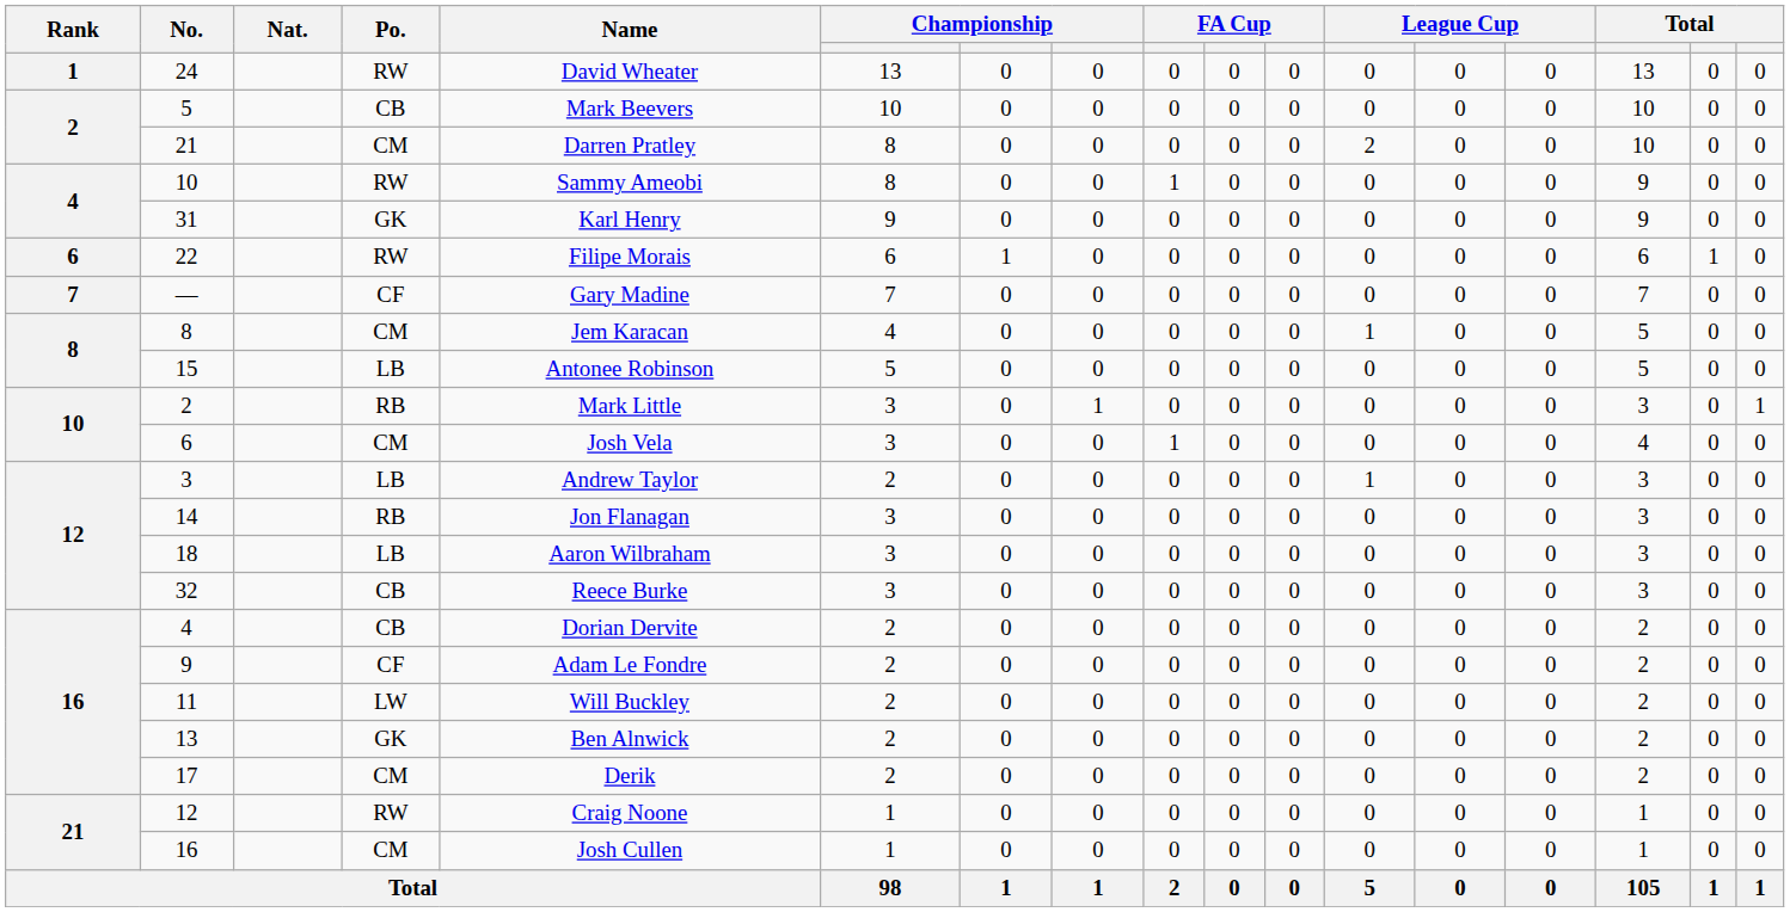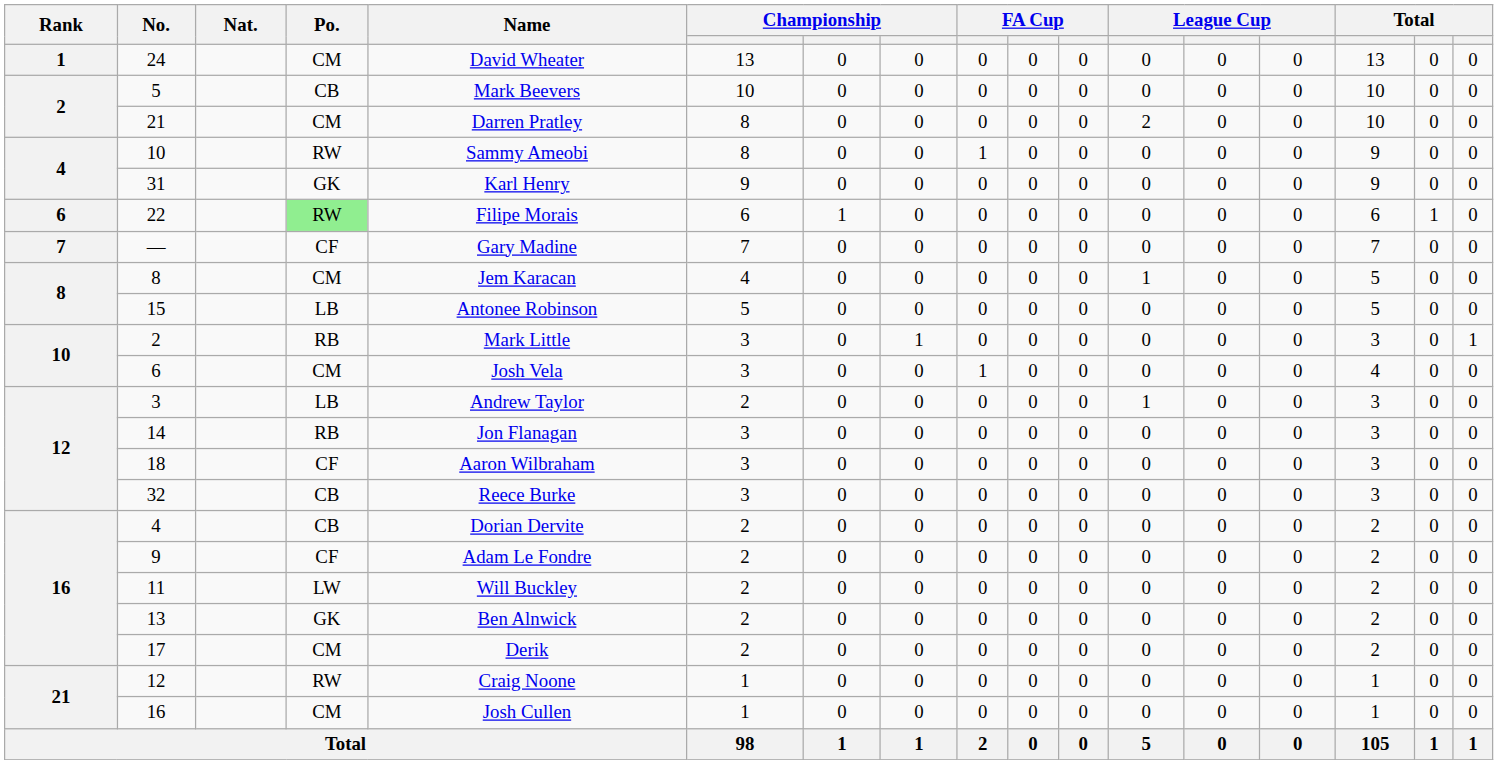24 | Po.: RW -> CM
22 | Po.: no background -> lightgreen background
18 | Po.: LB -> CF
